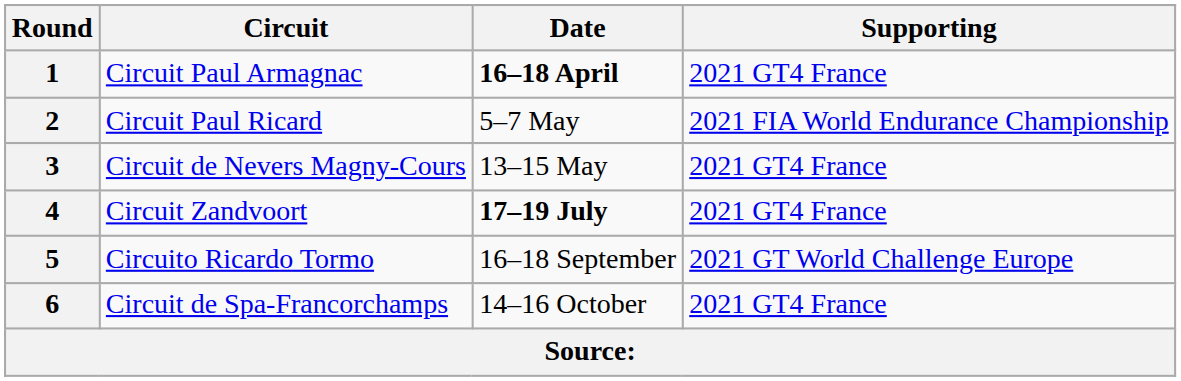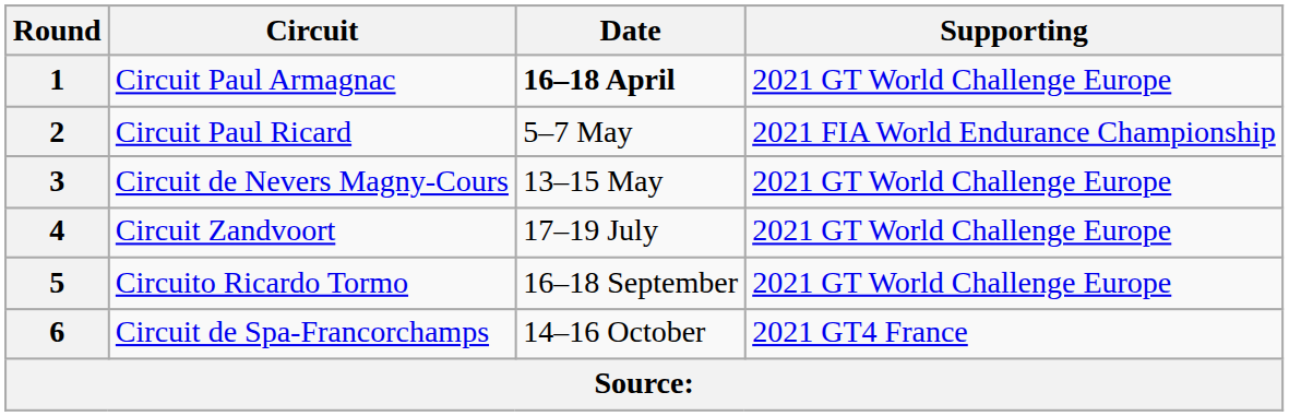1 | Supporting: 2021 GT4 France -> 2021 GT World Challenge Europe
3 | Supporting: 2021 GT4 France -> 2021 GT World Challenge Europe
4 | Date: bold -> normal
4 | Supporting: 2021 GT4 France -> 2021 GT World Challenge Europe
